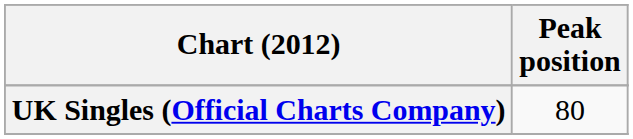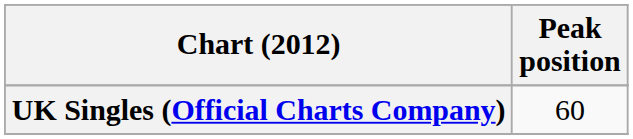UK Singles (Official Charts Company) | Peak position: 80 -> 60
